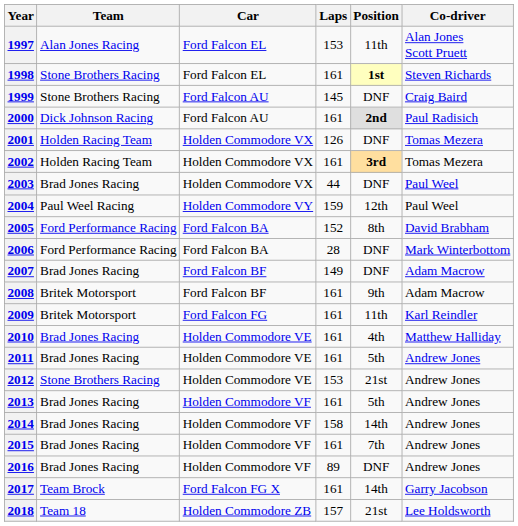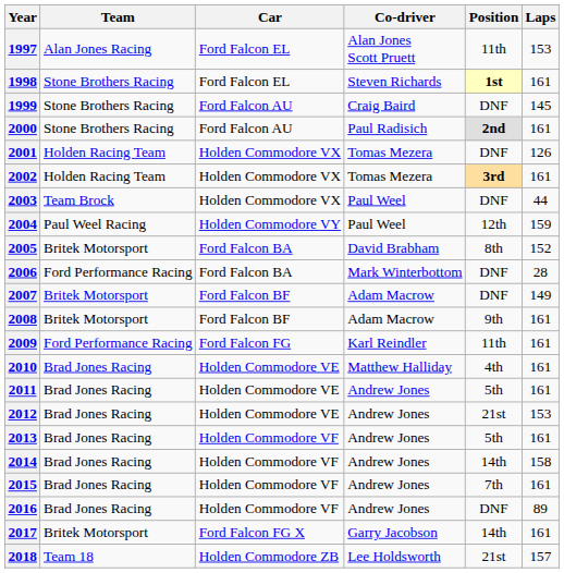columns swapped: Co-driver <-> Laps
2000 | Team: Dick Johnson Racing -> Stone Brothers Racing
2003 | Team: Brad Jones Racing -> Team Brock
2005 | Team: Ford Performance Racing -> Britek Motorsport
2007 | Team: Brad Jones Racing -> Britek Motorsport
2009 | Team: Britek Motorsport -> Ford Performance Racing
2012 | Team: Stone Brothers Racing -> Brad Jones Racing
2017 | Team: Team Brock -> Britek Motorsport
